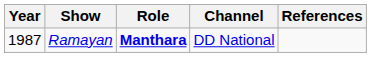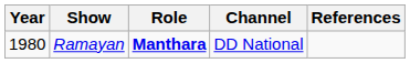Ramayan | Year: 1987 -> 1980
